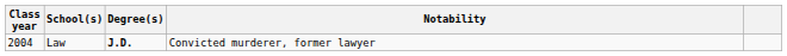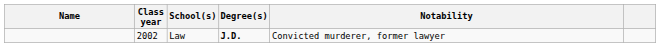+ column: Name
Law | Class year: 2004 -> 2002
